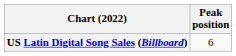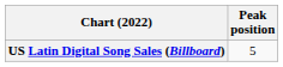US Latin Digital Song Sales (Billboard) | Peak position: 6 -> 5
